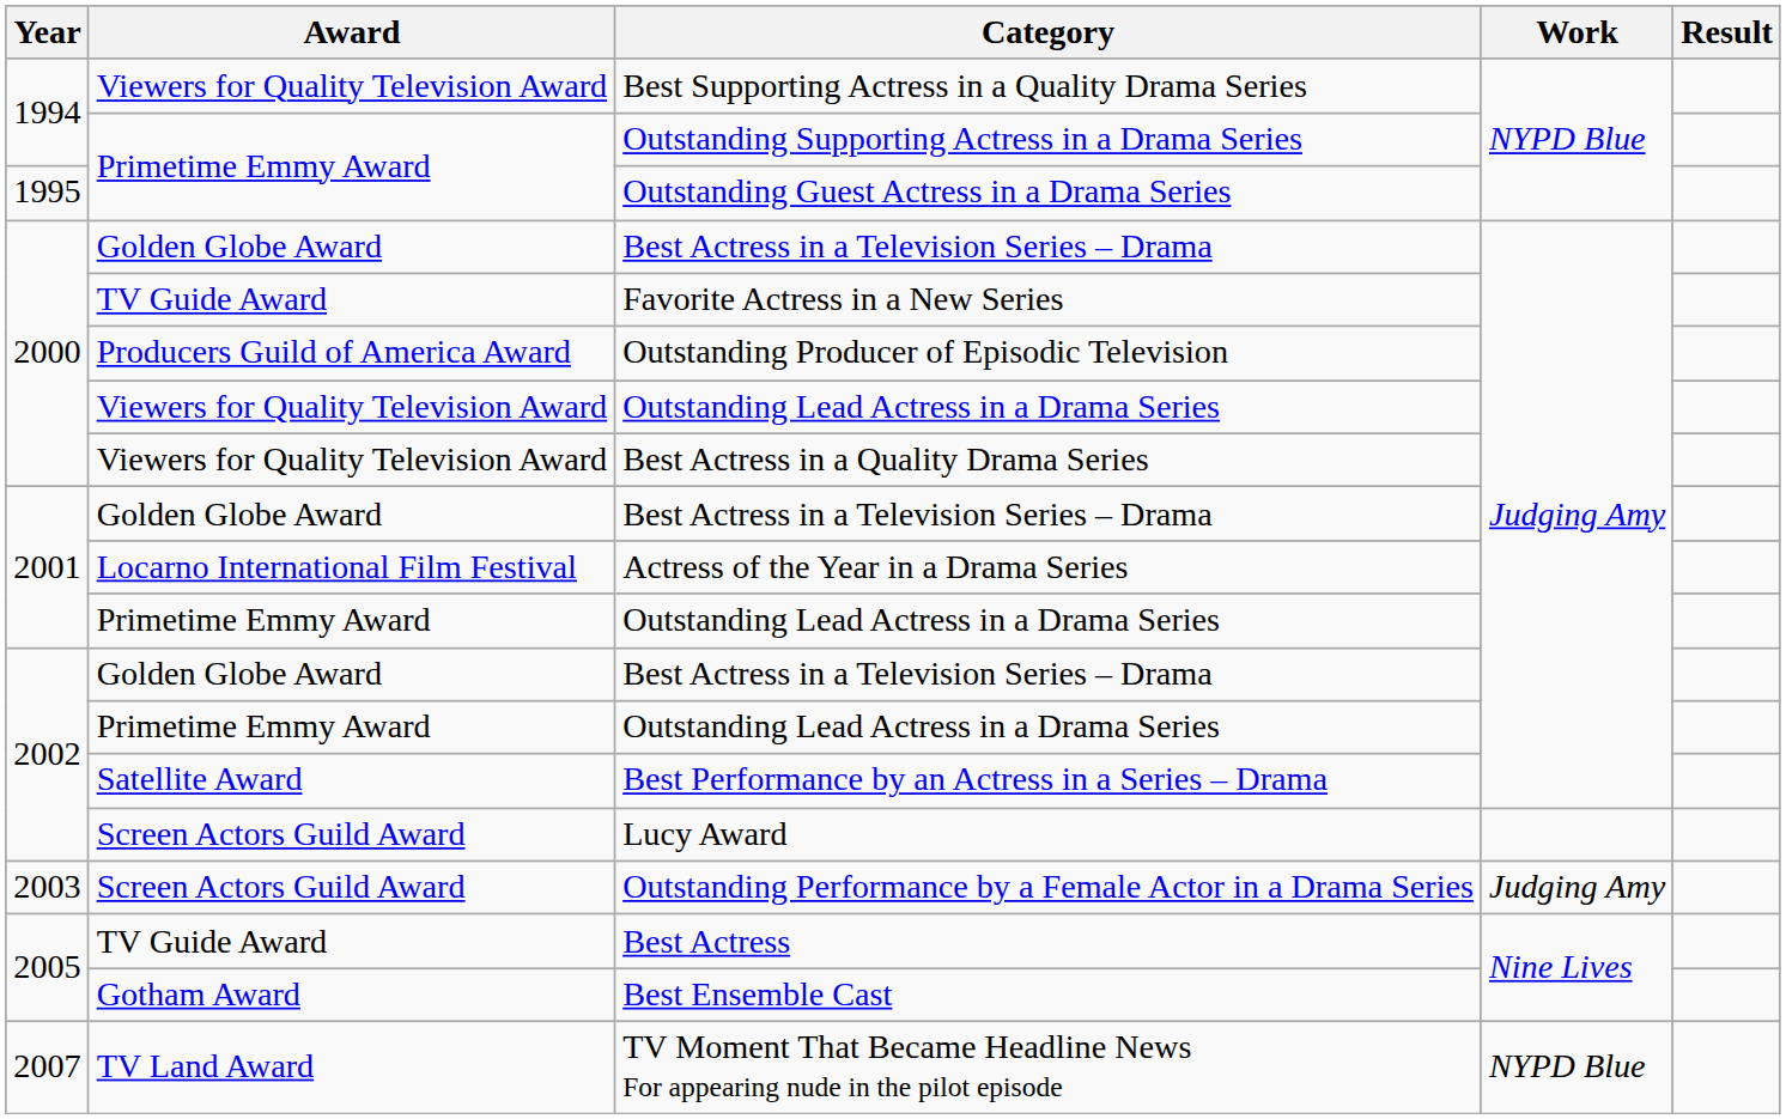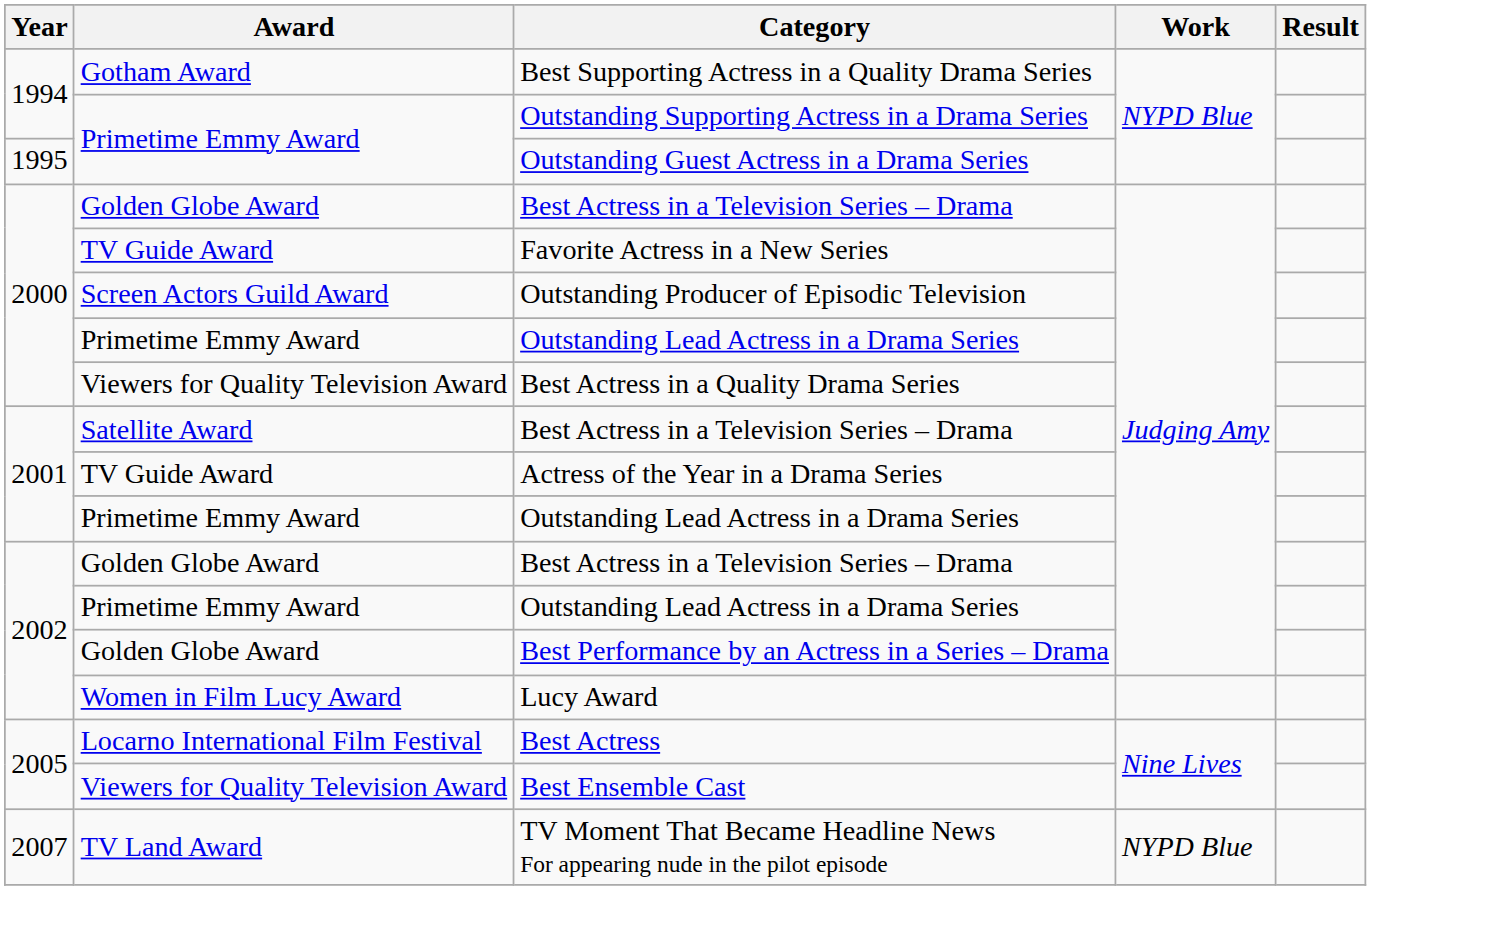Best Supporting Actress in a Quality Drama Series | Award: Viewers for Quality Television Award -> Gotham Award
Outstanding Producer of Episodic Television | Award: Producers Guild of America Award -> Screen Actors Guild Award
2000 / Outstanding Lead Actress in a Drama Series | Award: Viewers for Quality Television Award -> Primetime Emmy Award
2001 / Best Actress in a Television Series – Drama | Award: Golden Globe Award -> Satellite Award
Actress of the Year in a Drama Series | Award: Locarno International Film Festival -> TV Guide Award
Best Performance by an Actress in a Series – Drama | Award: Satellite Award -> Golden Globe Award
Lucy Award | Award: Screen Actors Guild Award -> Women in Film Lucy Award
- row: 2003 | Screen Actors Guild Award | Outstanding Performance by a Female Actor in a Drama Series | Judging Amy
Best Actress | Award: TV Guide Award -> Locarno International Film Festival
Best Ensemble Cast | Award: Gotham Award -> Viewers for Quality Television Award
